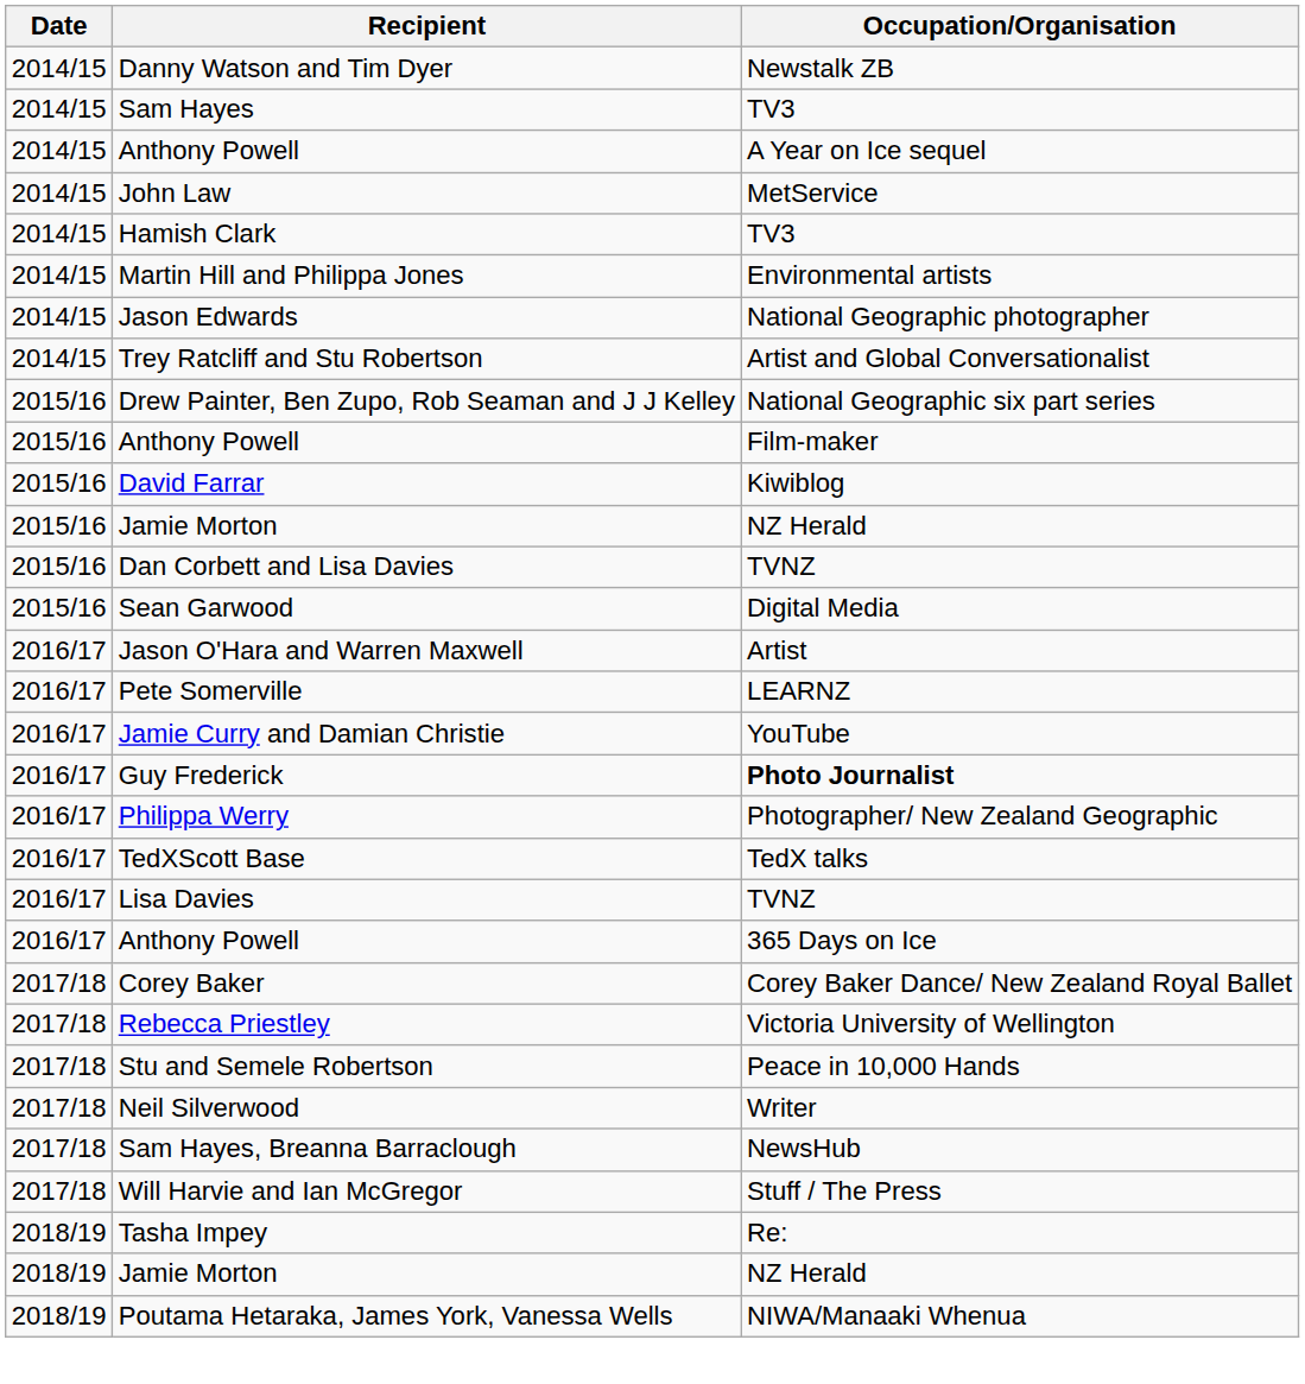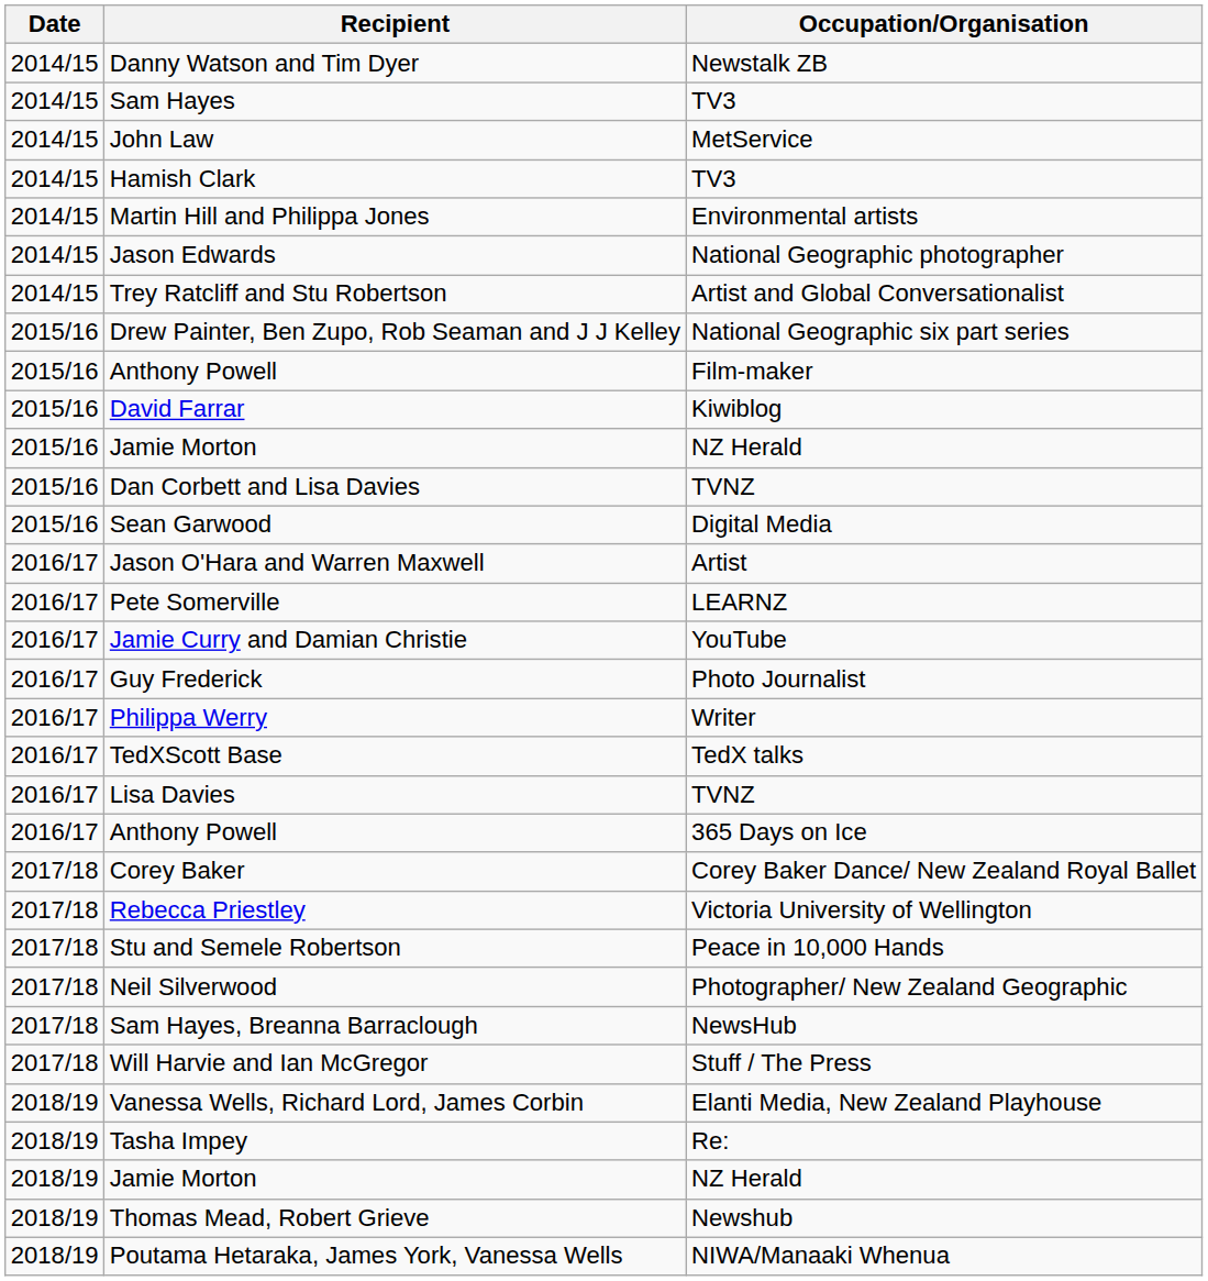- row: 2014/15 | Anthony Powell | A Year on Ice sequel
Guy Frederick | Occupation/Organisation: bold -> normal
Philippa Werry | Occupation/Organisation: Photographer/ New Zealand Geographic -> Writer
Neil Silverwood | Occupation/Organisation: Writer -> Photographer/ New Zealand Geographic
+ row: 2018/19 | Vanessa Wells, Richard Lord, James Corbin | Elanti Media, New Zealand Playhouse
+ row: 2018/19 | Thomas Mead, Robert Grieve | Newshub
